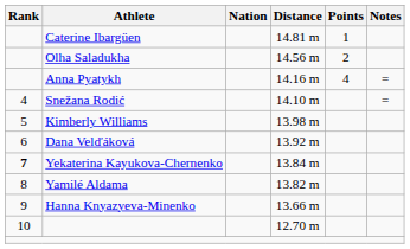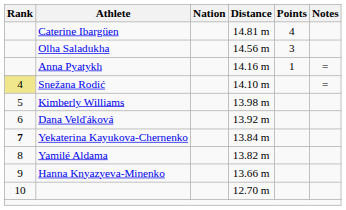Caterine Ibargüen | Points: 1 -> 4
Olha Saladukha | Points: 2 -> 3
Anna Pyatykh | Points: 4 -> 1
Snežana Rodić | Rank: no background -> khaki background
